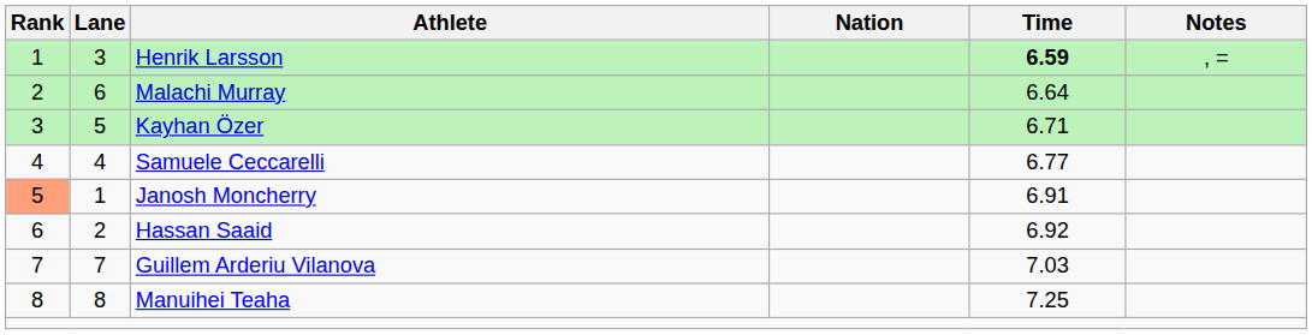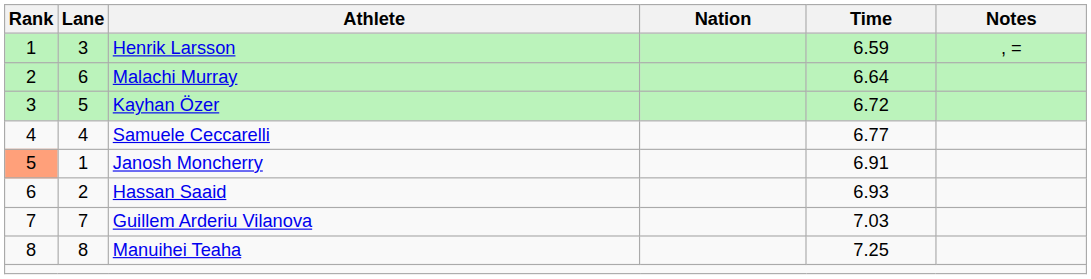Henrik Larsson | Time: bold -> normal
Kayhan Özer | Time: 6.71 -> 6.72
Hassan Saaid | Time: 6.92 -> 6.93
